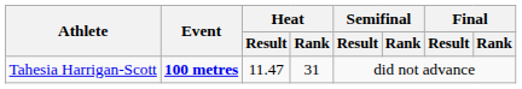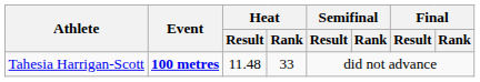Tahesia Harrigan-Scott | Heat / Result: 11.47 -> 11.48
Tahesia Harrigan-Scott | Heat / Rank: 31 -> 33
